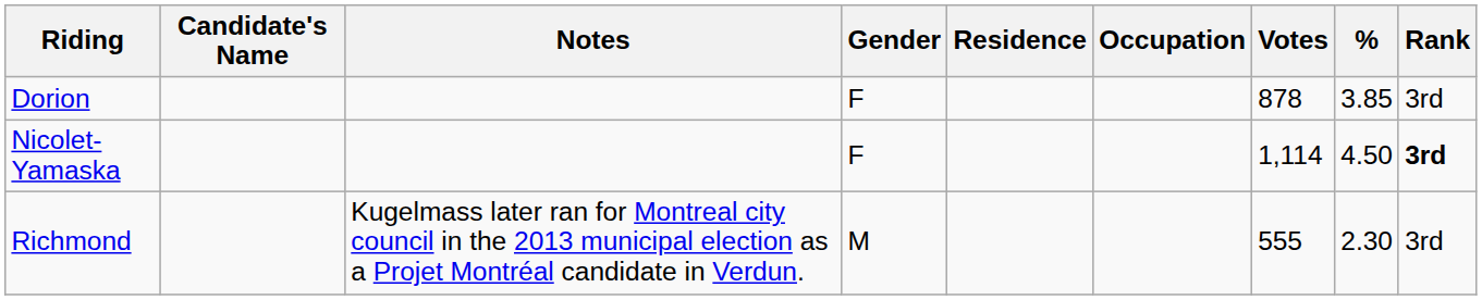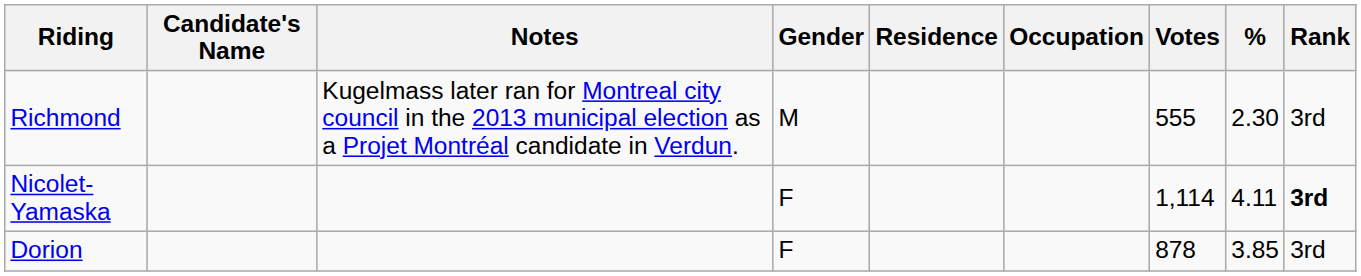rows swapped: Dorion <-> Richmond
Nicolet-Yamaska | %: 4.50 -> 4.11
